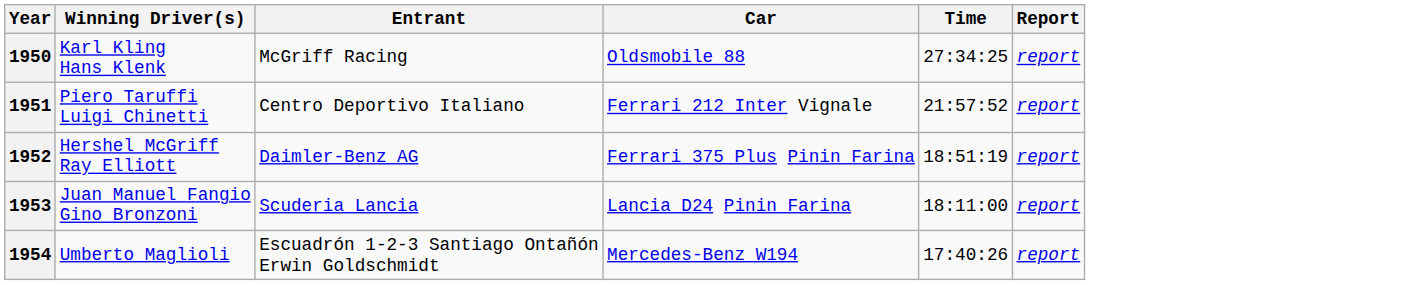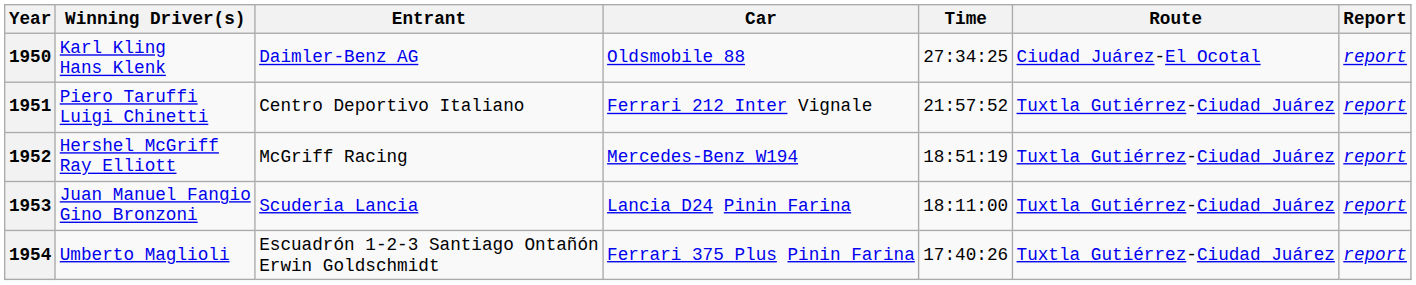+ column: Route | Ciudad Juárez-El Ocotal | Tuxtla Gutiérrez-Ciudad Juárez | Tuxtla Gutiérrez-Ciudad Juárez | Tuxtla Gutiérrez-Ciudad Juárez | Tuxtla Gutiérrez-Ciudad Juárez
1950 | Entrant: McGriff Racing -> Daimler-Benz AG
1952 | Entrant: Daimler-Benz AG -> McGriff Racing
1952 | Car: Ferrari 375 Plus Pinin Farina -> Mercedes-Benz W194
1954 | Car: Mercedes-Benz W194 -> Ferrari 375 Plus Pinin Farina
